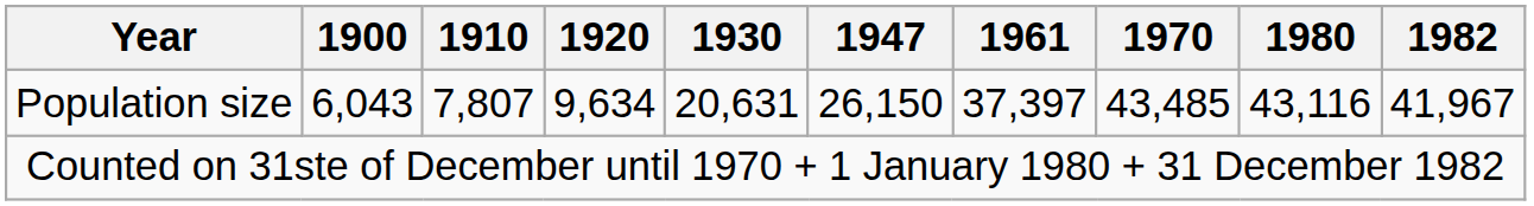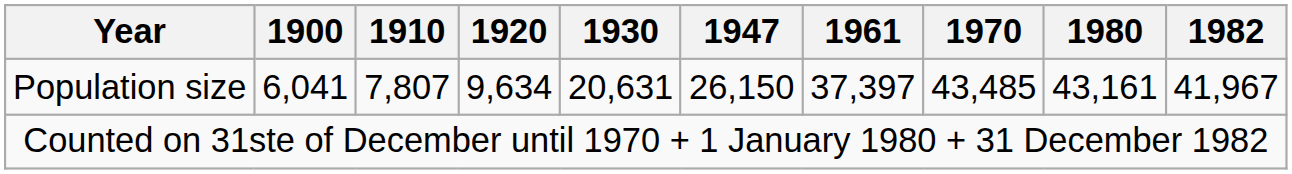Population size | 1900: 6,043 -> 6,041
Population size | 1980: 43,116 -> 43,161
